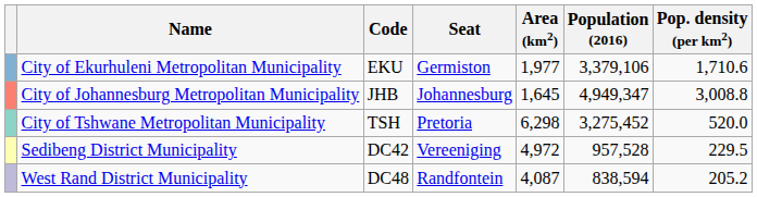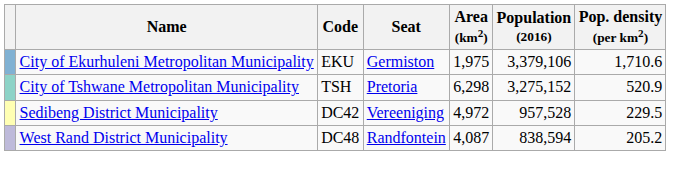City of Ekurhuleni Metropolitan Municipality | Area (km2): 1,977 -> 1,975
- row: City of Johannesburg Metropolitan Municipality | JHB | Johannesburg | 1,645 | 4,949,347 | 3,008.8
City of Tshwane Metropolitan Municipality | Population (2016): 3,275,452 -> 3,275,152
City of Tshwane Metropolitan Municipality | Pop. density (per km2): 520.0 -> 520.9
